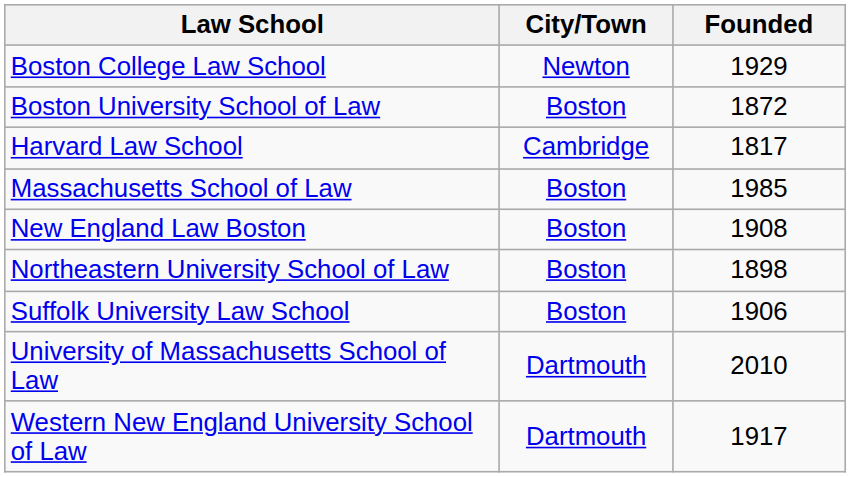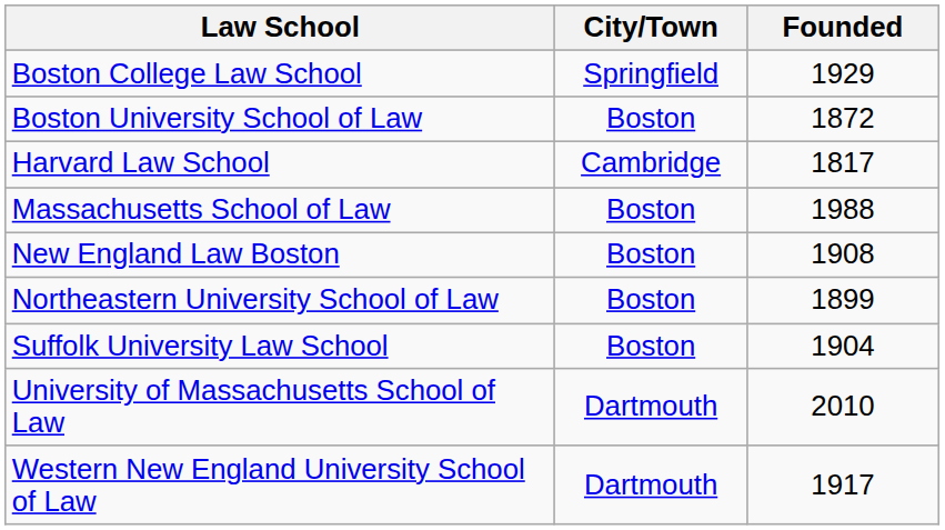Boston College Law School | City/Town: Newton -> Springfield
Massachusetts School of Law | Founded: 1985 -> 1988
Northeastern University School of Law | Founded: 1898 -> 1899
Suffolk University Law School | Founded: 1906 -> 1904
